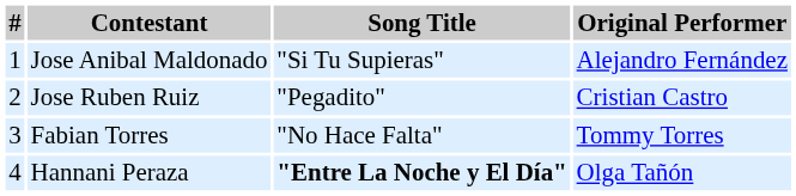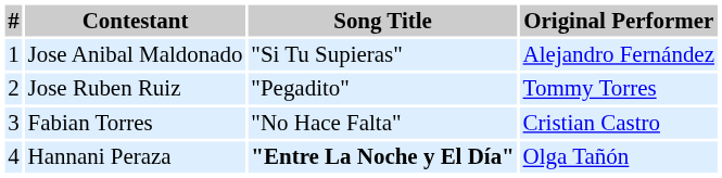Jose Ruben Ruiz | Original Performer: Cristian Castro -> Tommy Torres
Fabian Torres | Original Performer: Tommy Torres -> Cristian Castro
